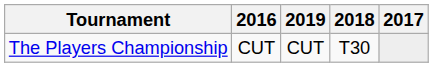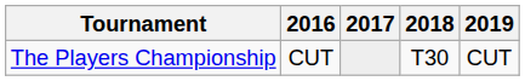columns swapped: 2017 <-> 2019
